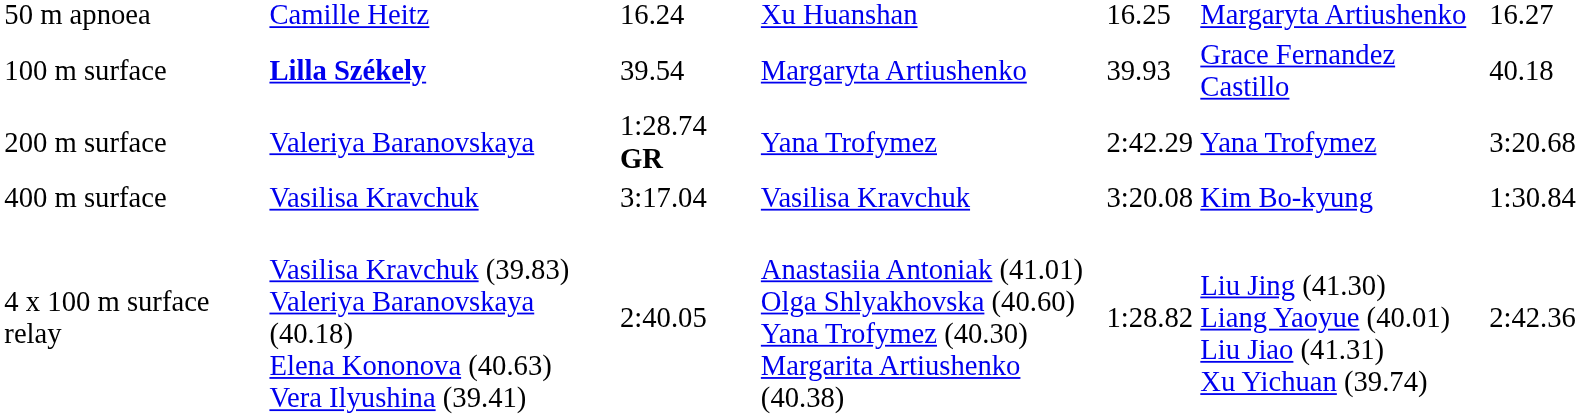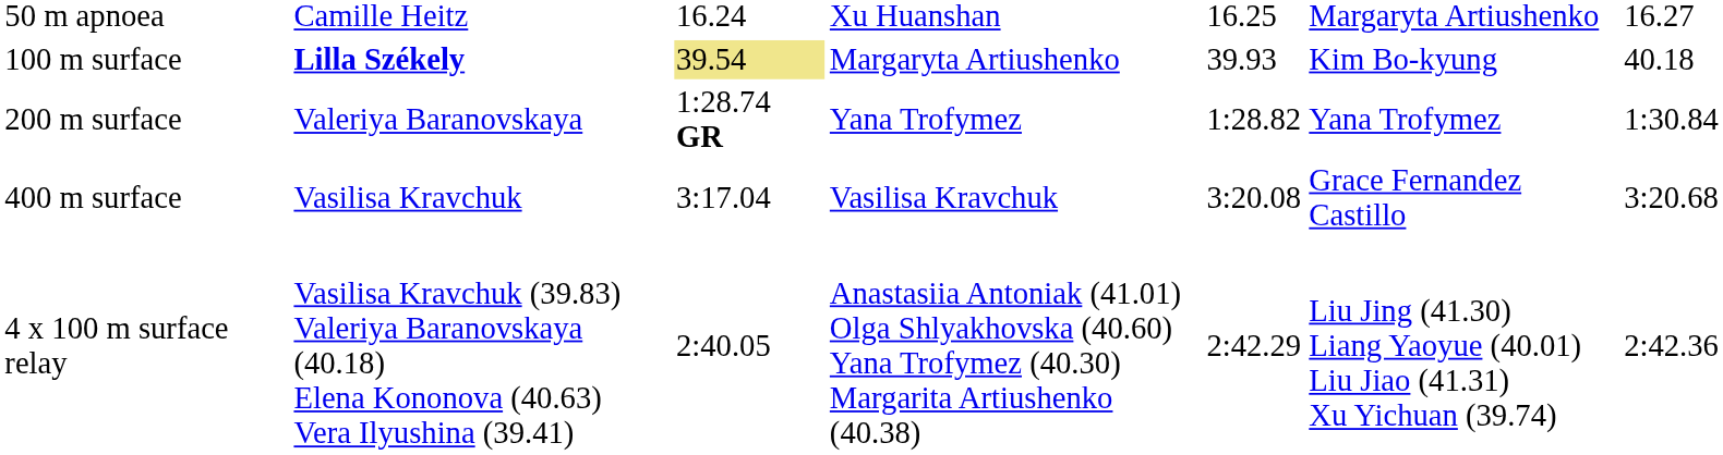100 m surface | column 3: no background -> khaki background
100 m surface | column 6: Grace Fernandez Castillo -> Kim Bo-kyung
200 m surface | column 5: 2:42.29 -> 1:28.82
200 m surface | column 7: 3:20.68 -> 1:30.84
400 m surface | column 6: Kim Bo-kyung -> Grace Fernandez Castillo
400 m surface | column 7: 1:30.84 -> 3:20.68
4 x 100 m surface relay | column 5: 1:28.82 -> 2:42.29
